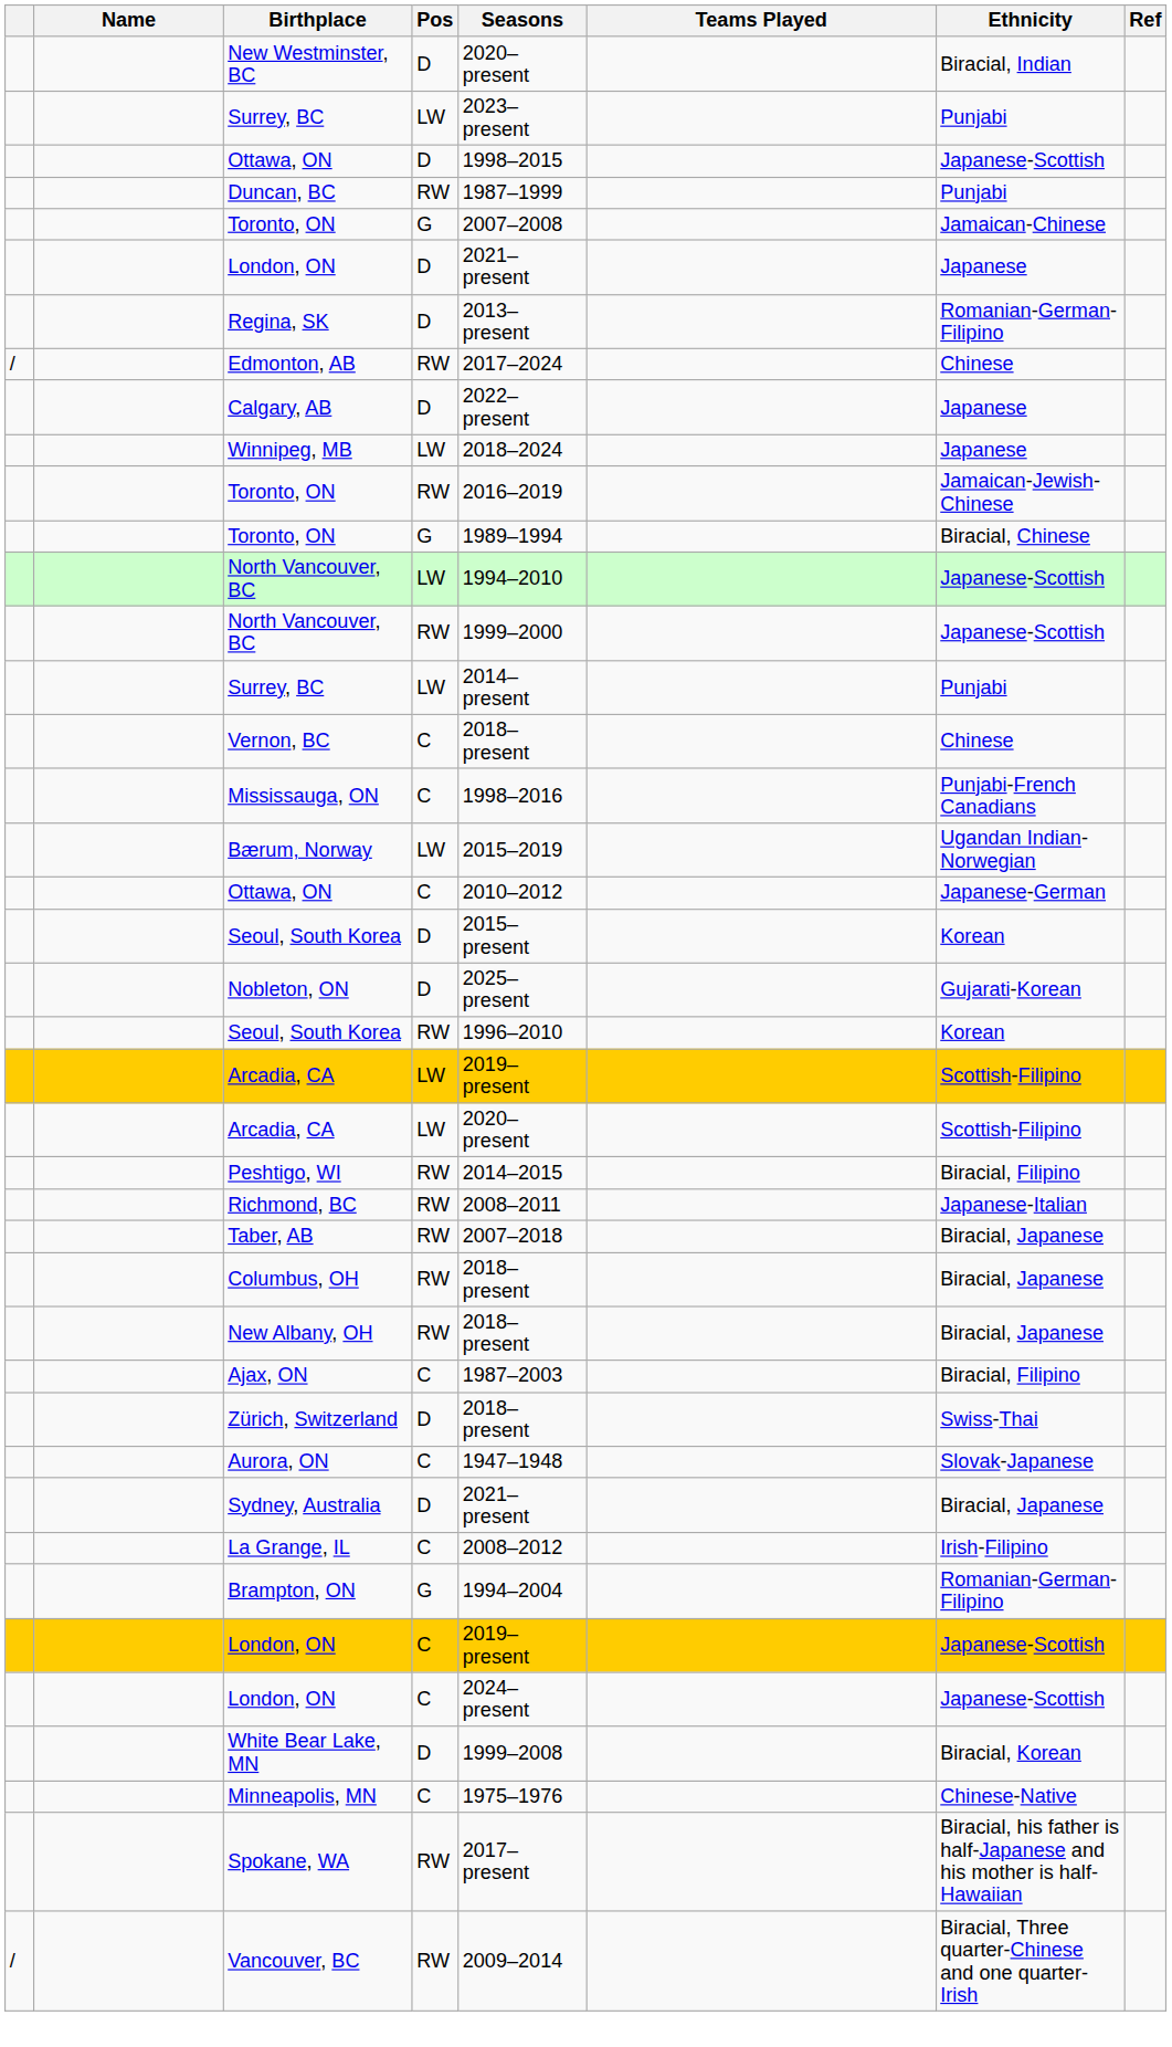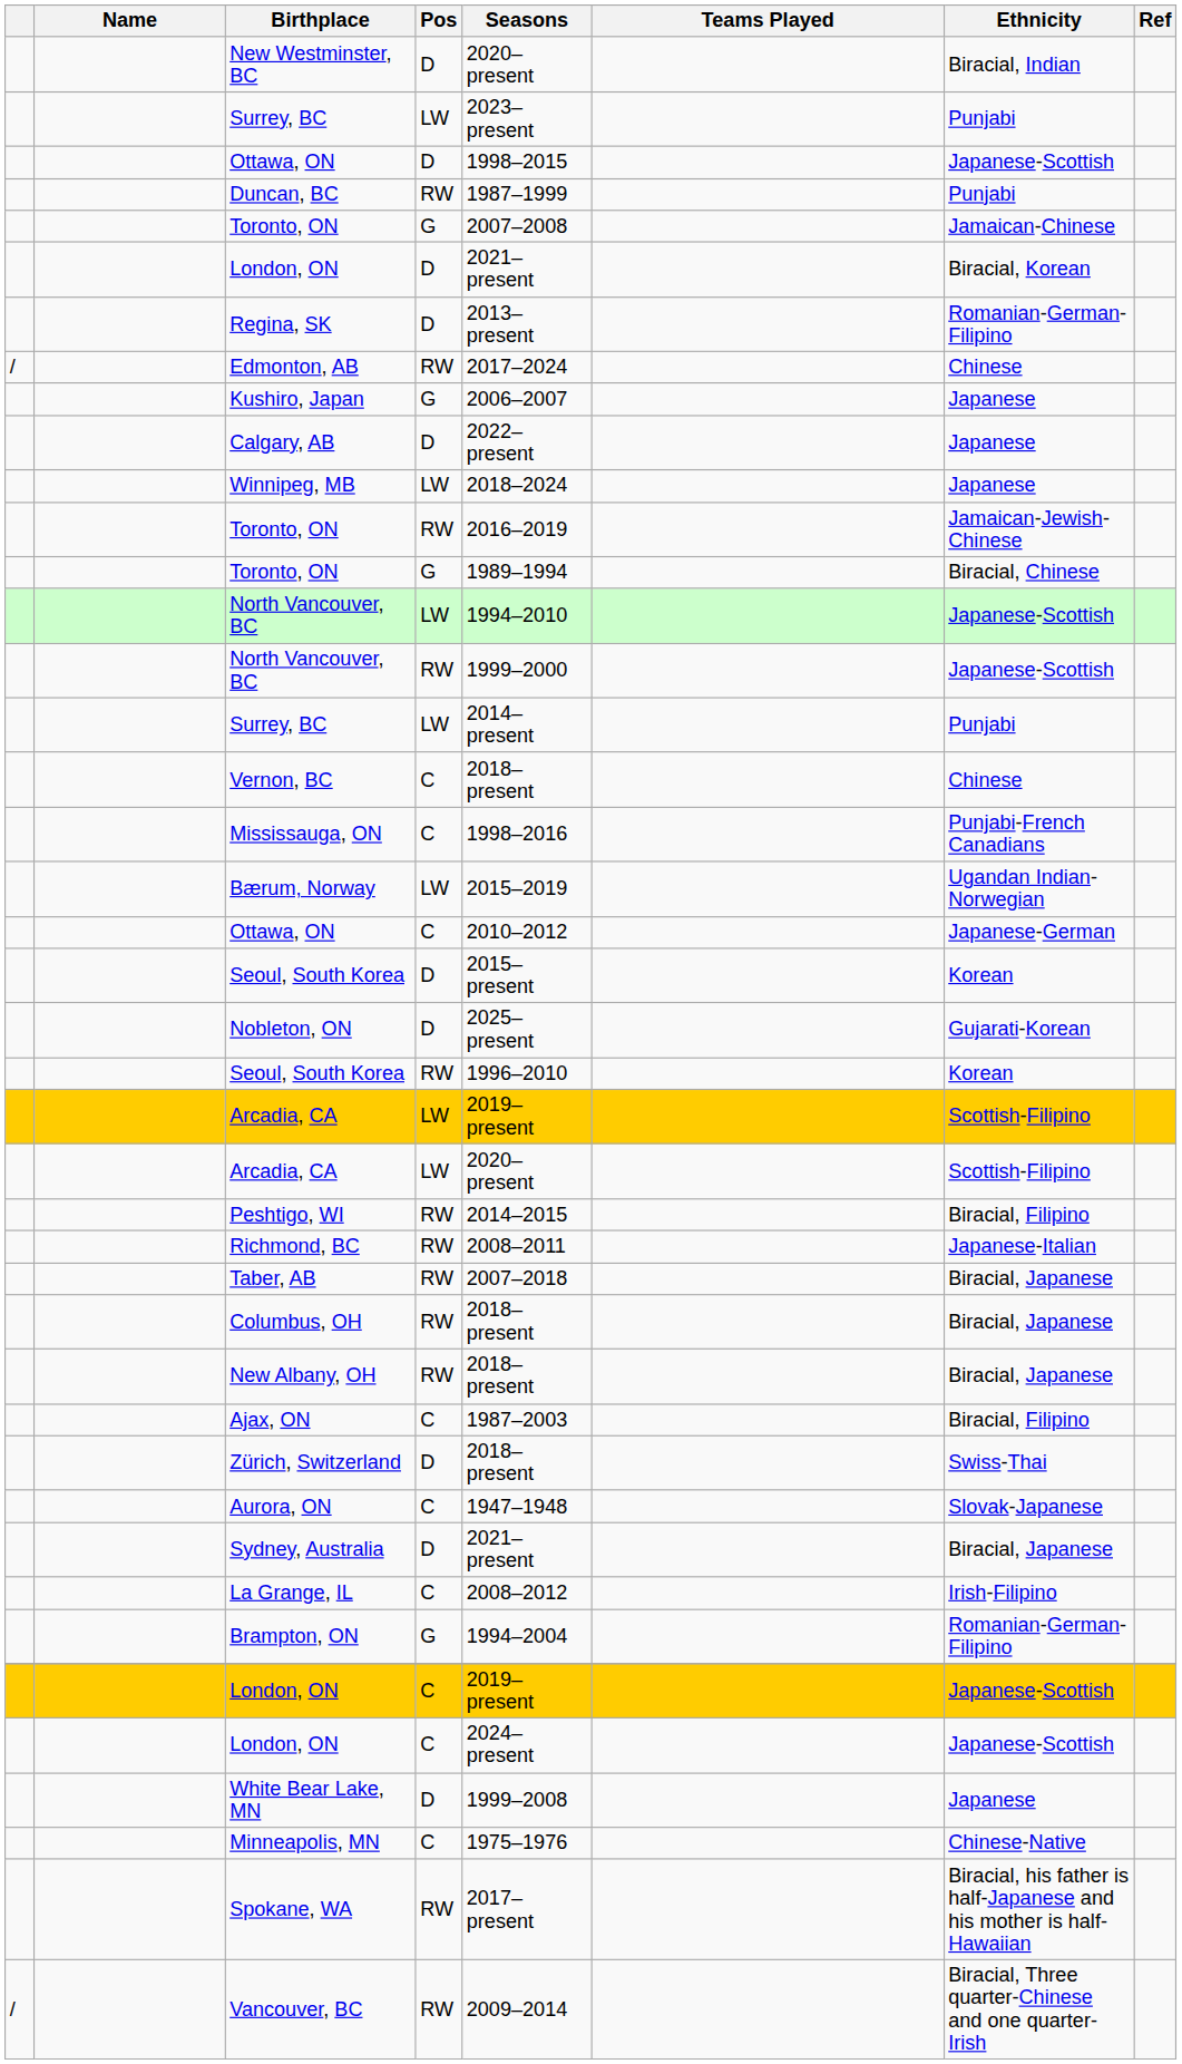London, ON / D | Ethnicity: Japanese -> Biracial, Korean
+ row: Kushiro, Japan | G | 2006–2007 | Japanese
White Bear Lake, MN | Ethnicity: Biracial, Korean -> Japanese
